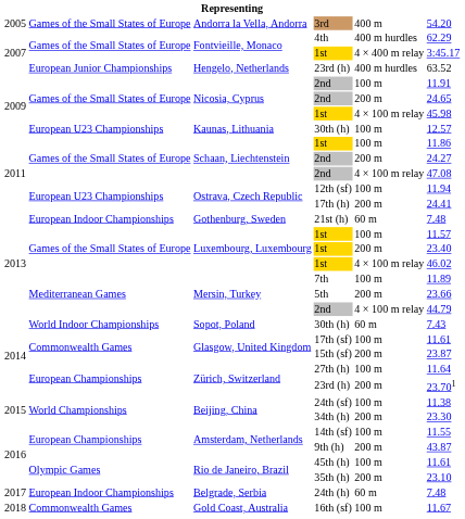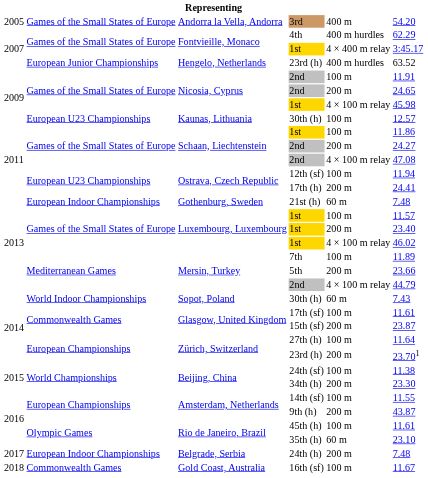35th (h) | column 5: 200 m -> 60 m
24th (h) | column 5: 60 m -> 200 m
